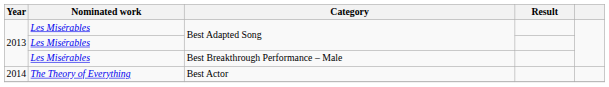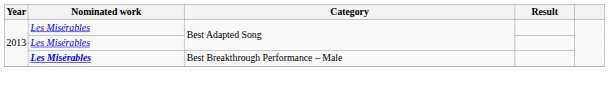Best Breakthrough Performance – Male | Nominated work: normal -> bold
- row: 2014 | The Theory of Everything | Best Actor
